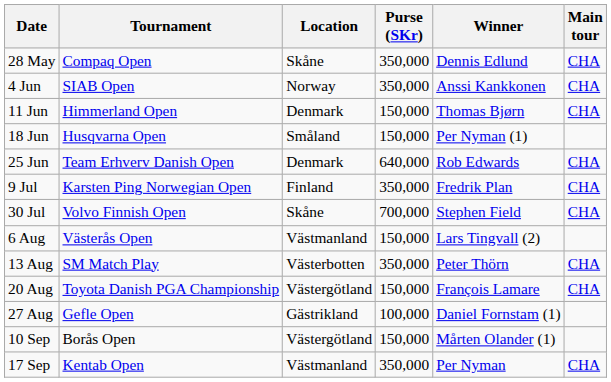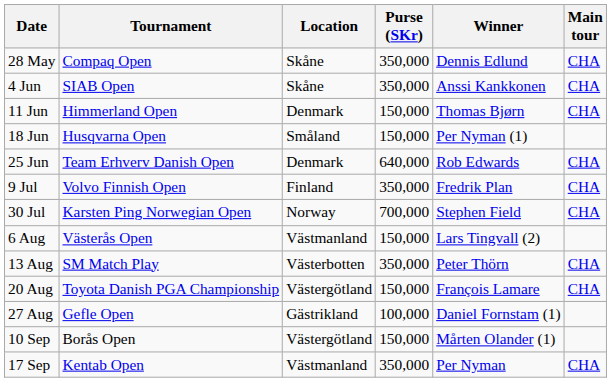4 Jun | Location: Norway -> Skåne
9 Jul | Tournament: Karsten Ping Norwegian Open -> Volvo Finnish Open
30 Jul | Tournament: Volvo Finnish Open -> Karsten Ping Norwegian Open
30 Jul | Location: Skåne -> Norway
